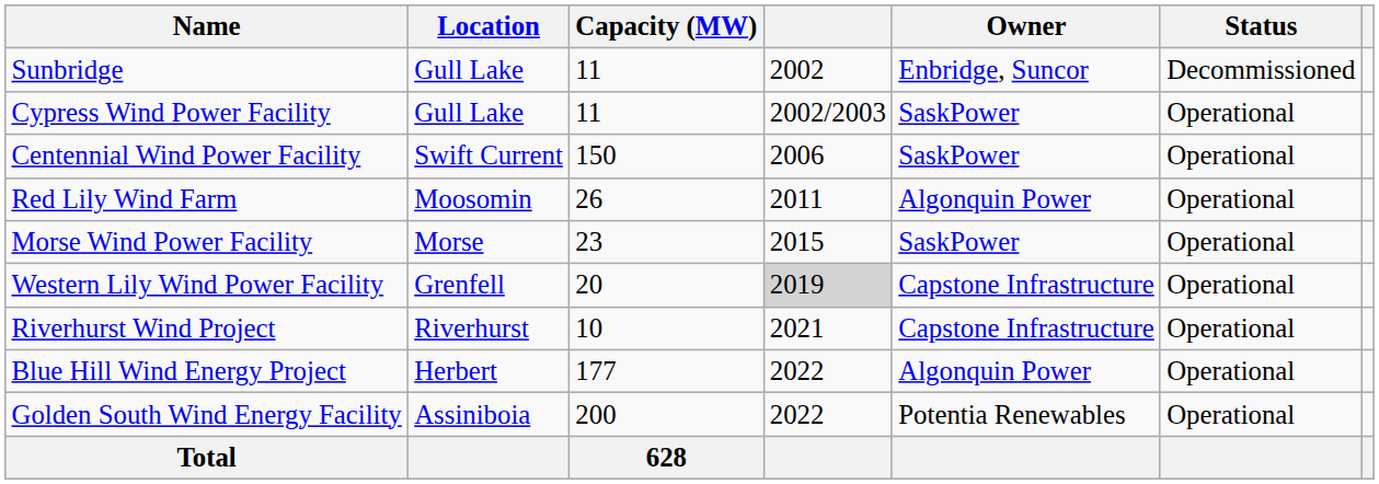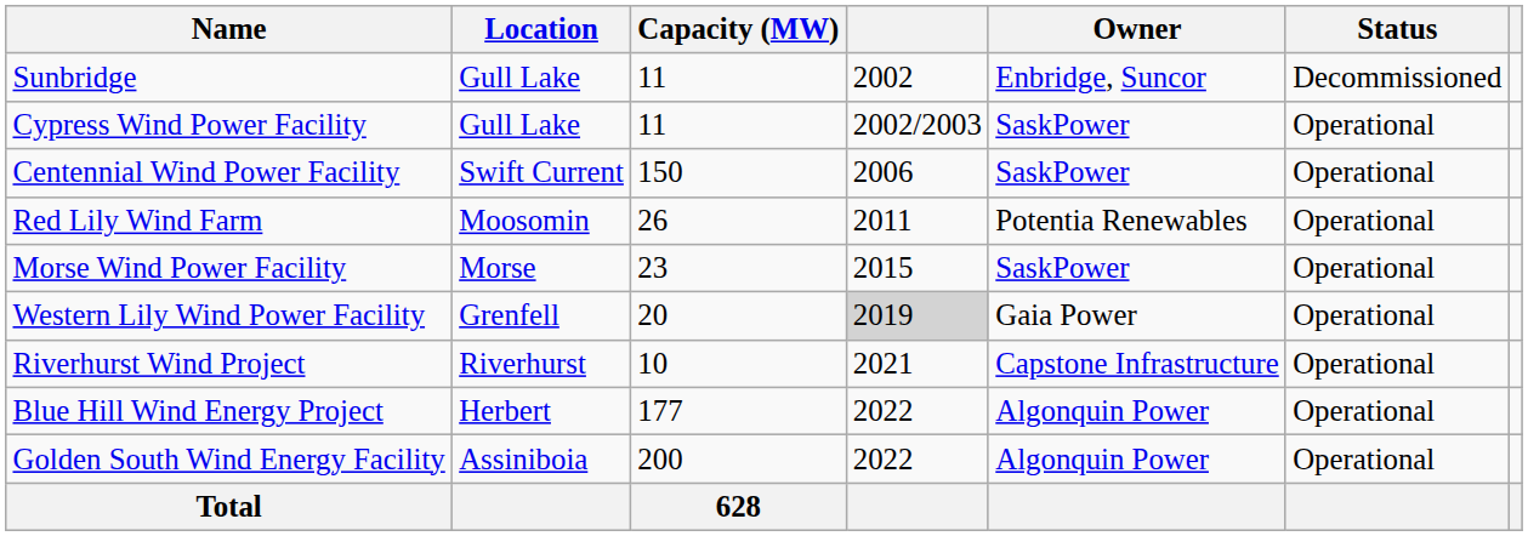Red Lily Wind Farm | Owner: Algonquin Power -> Potentia Renewables
Western Lily Wind Power Facility | Owner: Capstone Infrastructure -> Gaia Power
Golden South Wind Energy Facility | Owner: Potentia Renewables -> Algonquin Power
